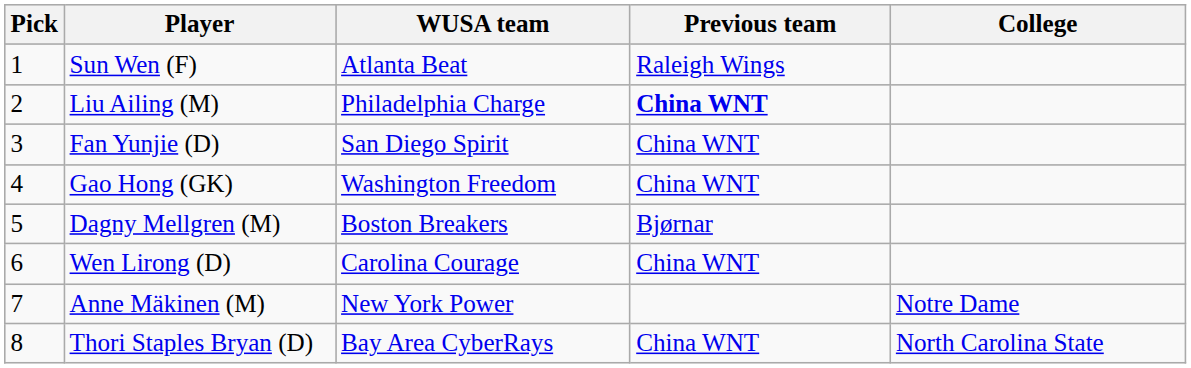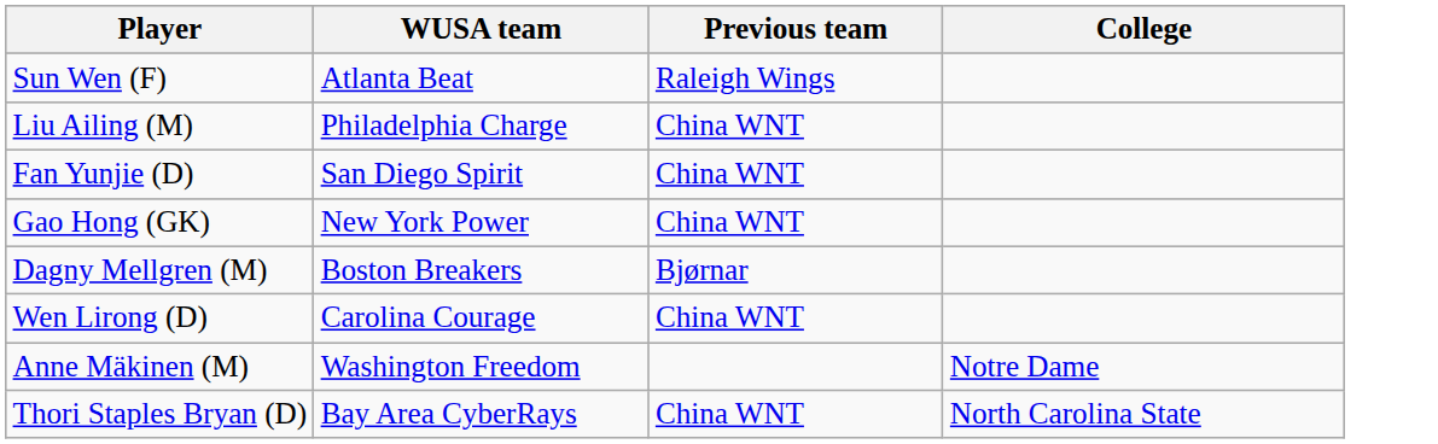- column: Pick | 1 | 2 | 3 | 4 | 5 | 6 | 7 | 8
Liu Ailing (M) | Previous team: bold -> normal
Gao Hong (GK) | WUSA team: Washington Freedom -> New York Power
Anne Mäkinen (M) | WUSA team: New York Power -> Washington Freedom
